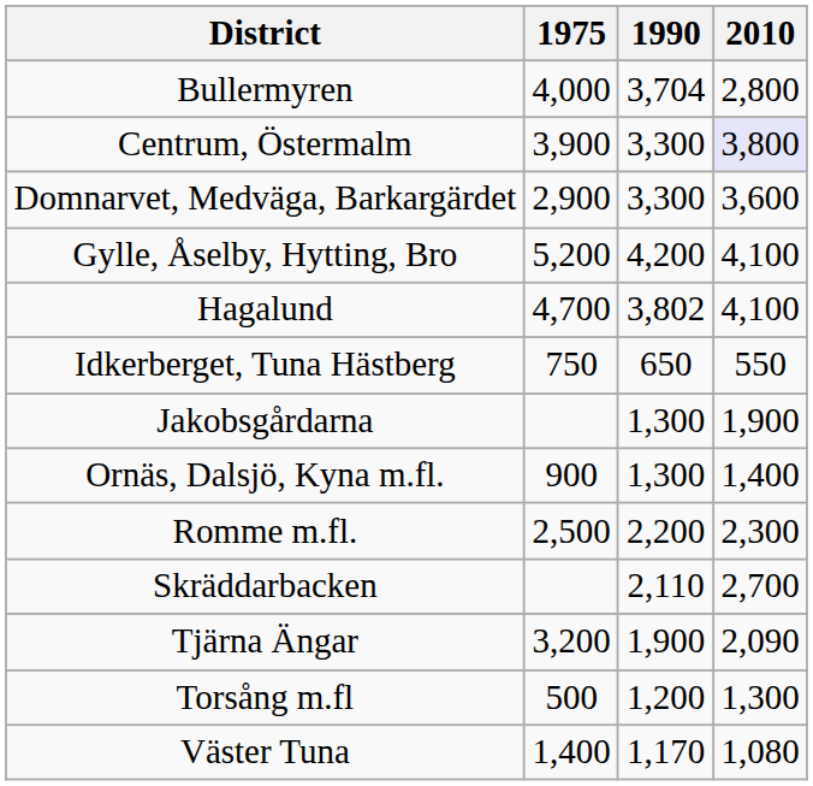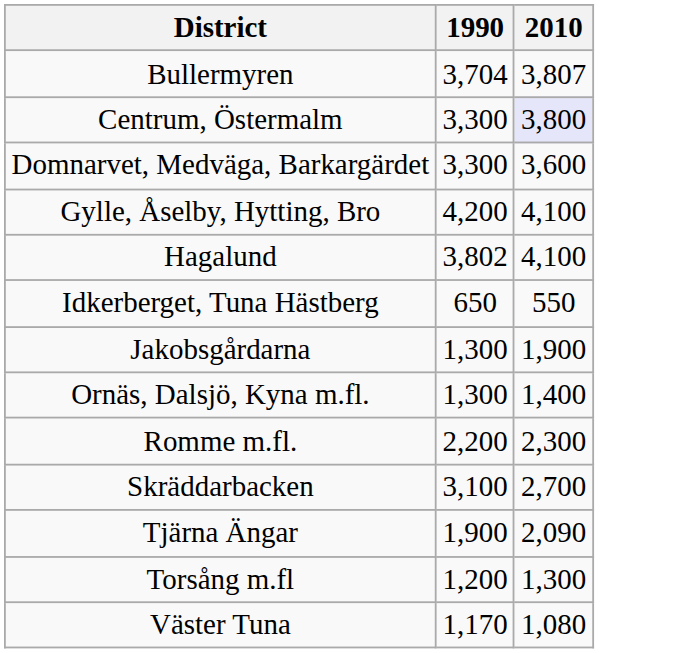- column: 1975 | 4,000 | 3,900 | 2,900 | 5,200 | 4,700 | 750 | 900 | 2,500 | 3,200 | 500 | 1,400
Bullermyren | 2010: 2,800 -> 3,807
Skräddarbacken | 1990: 2,110 -> 3,100
